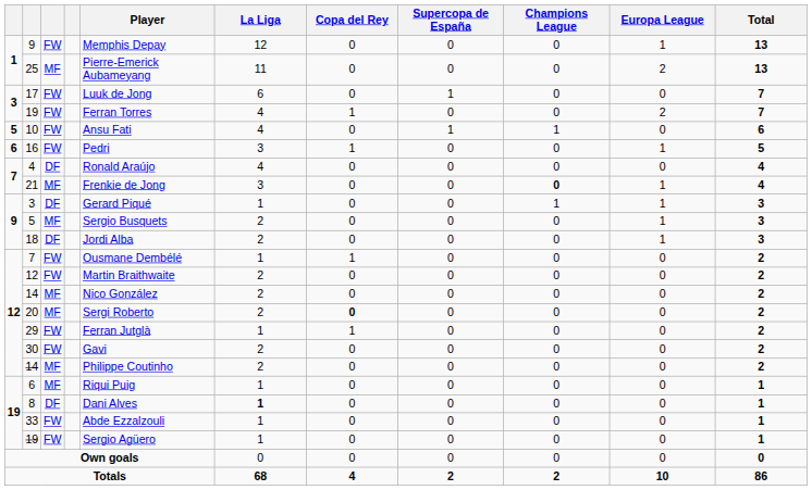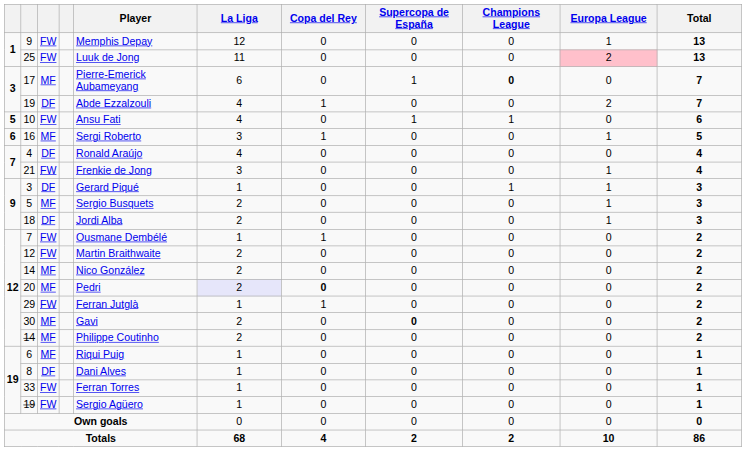25 | column 3: MF -> FW
25 | Player: Pierre-Emerick Aubameyang -> Luuk de Jong
25 | Europa League: no background -> pink background
17 | column 3: FW -> MF
17 | Player: Luuk de Jong -> Pierre-Emerick Aubameyang
17 | Champions League: normal -> bold
3 / 19 | column 3: FW -> DF
3 / 19 | Player: Ferran Torres -> Abde Ezzalzouli
16 | column 3: FW -> MF
16 | Player: Pedri -> Sergi Roberto
21 | column 3: MF -> FW
21 | Champions League: bold -> normal
20 | Player: Sergi Roberto -> Pedri
20 | La Liga: no background -> lavender background
30 | column 3: FW -> MF
30 | Supercopa de España: normal -> bold
8 | La Liga: bold -> normal
33 | Player: Abde Ezzalzouli -> Ferran Torres
